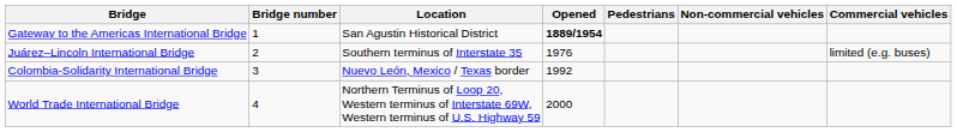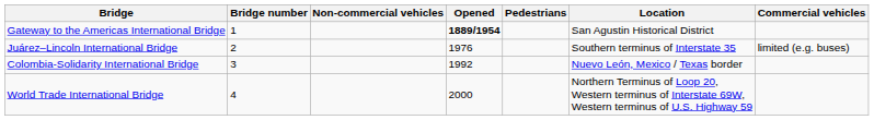columns swapped: Location <-> Non-commercial vehicles
